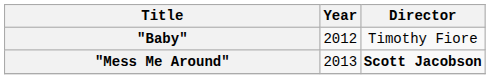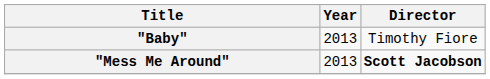"Baby" | Year: 2012 -> 2013
